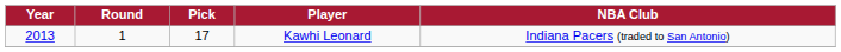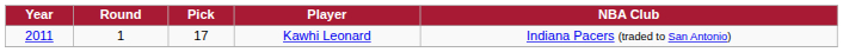Kawhi Leonard | Year: 2013 -> 2011
